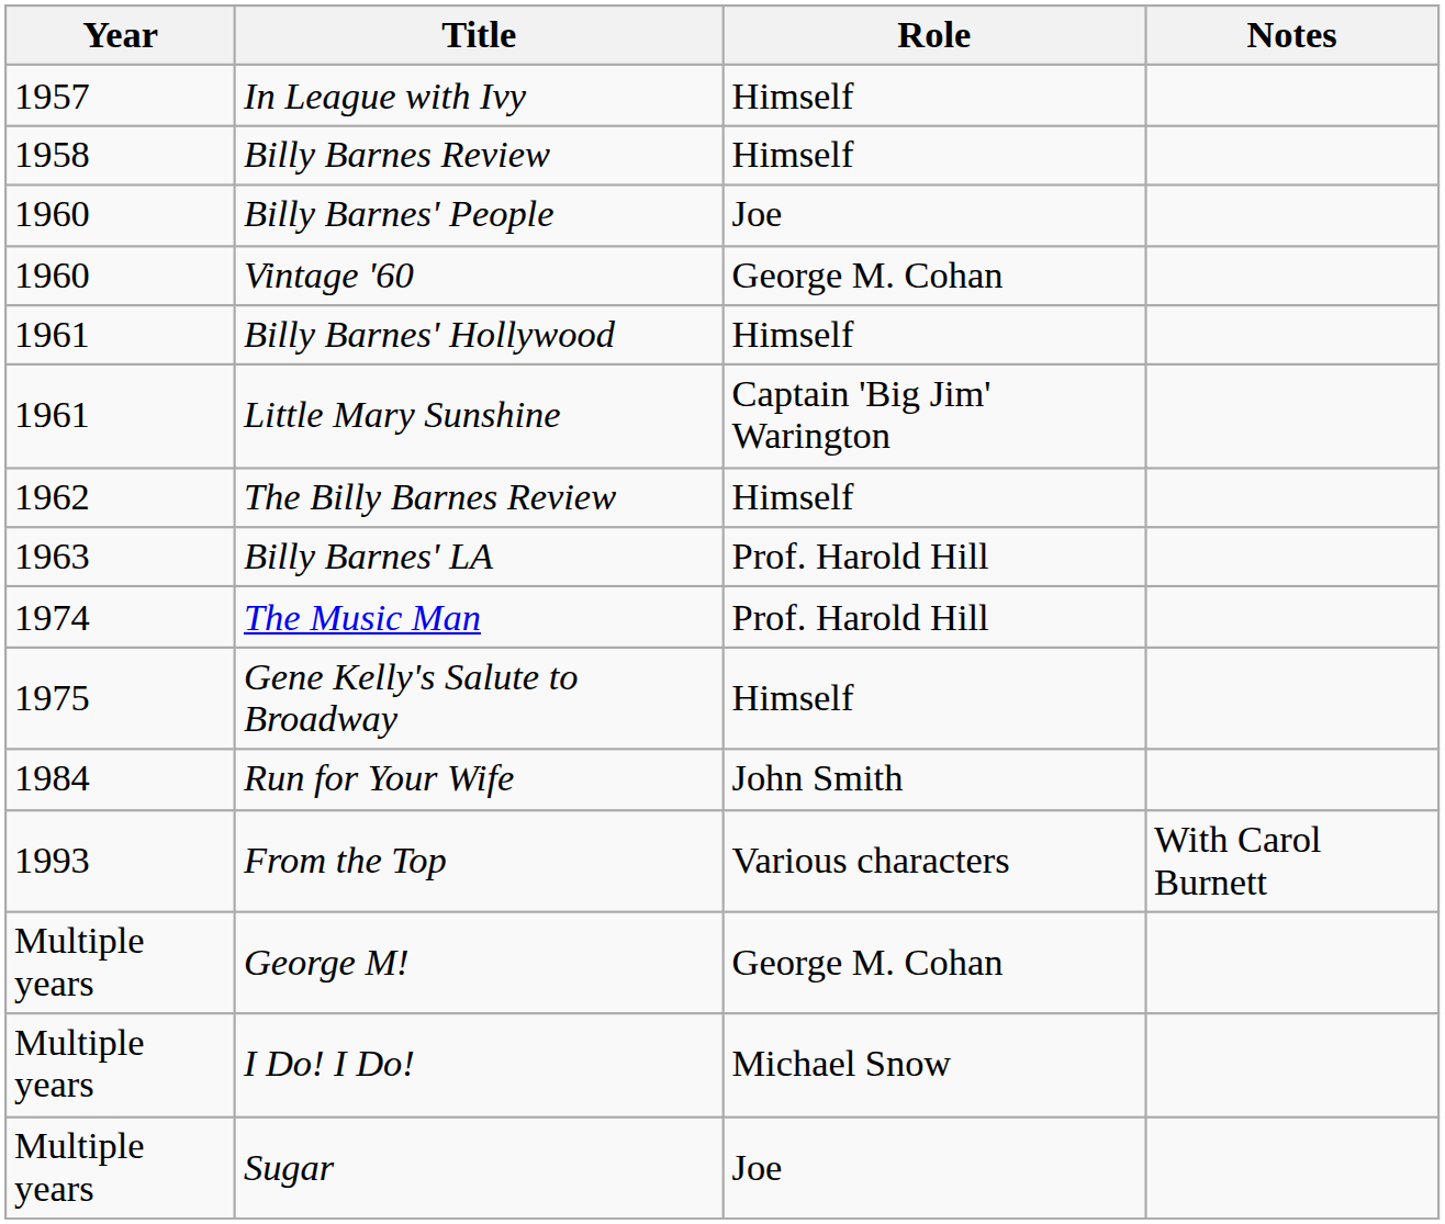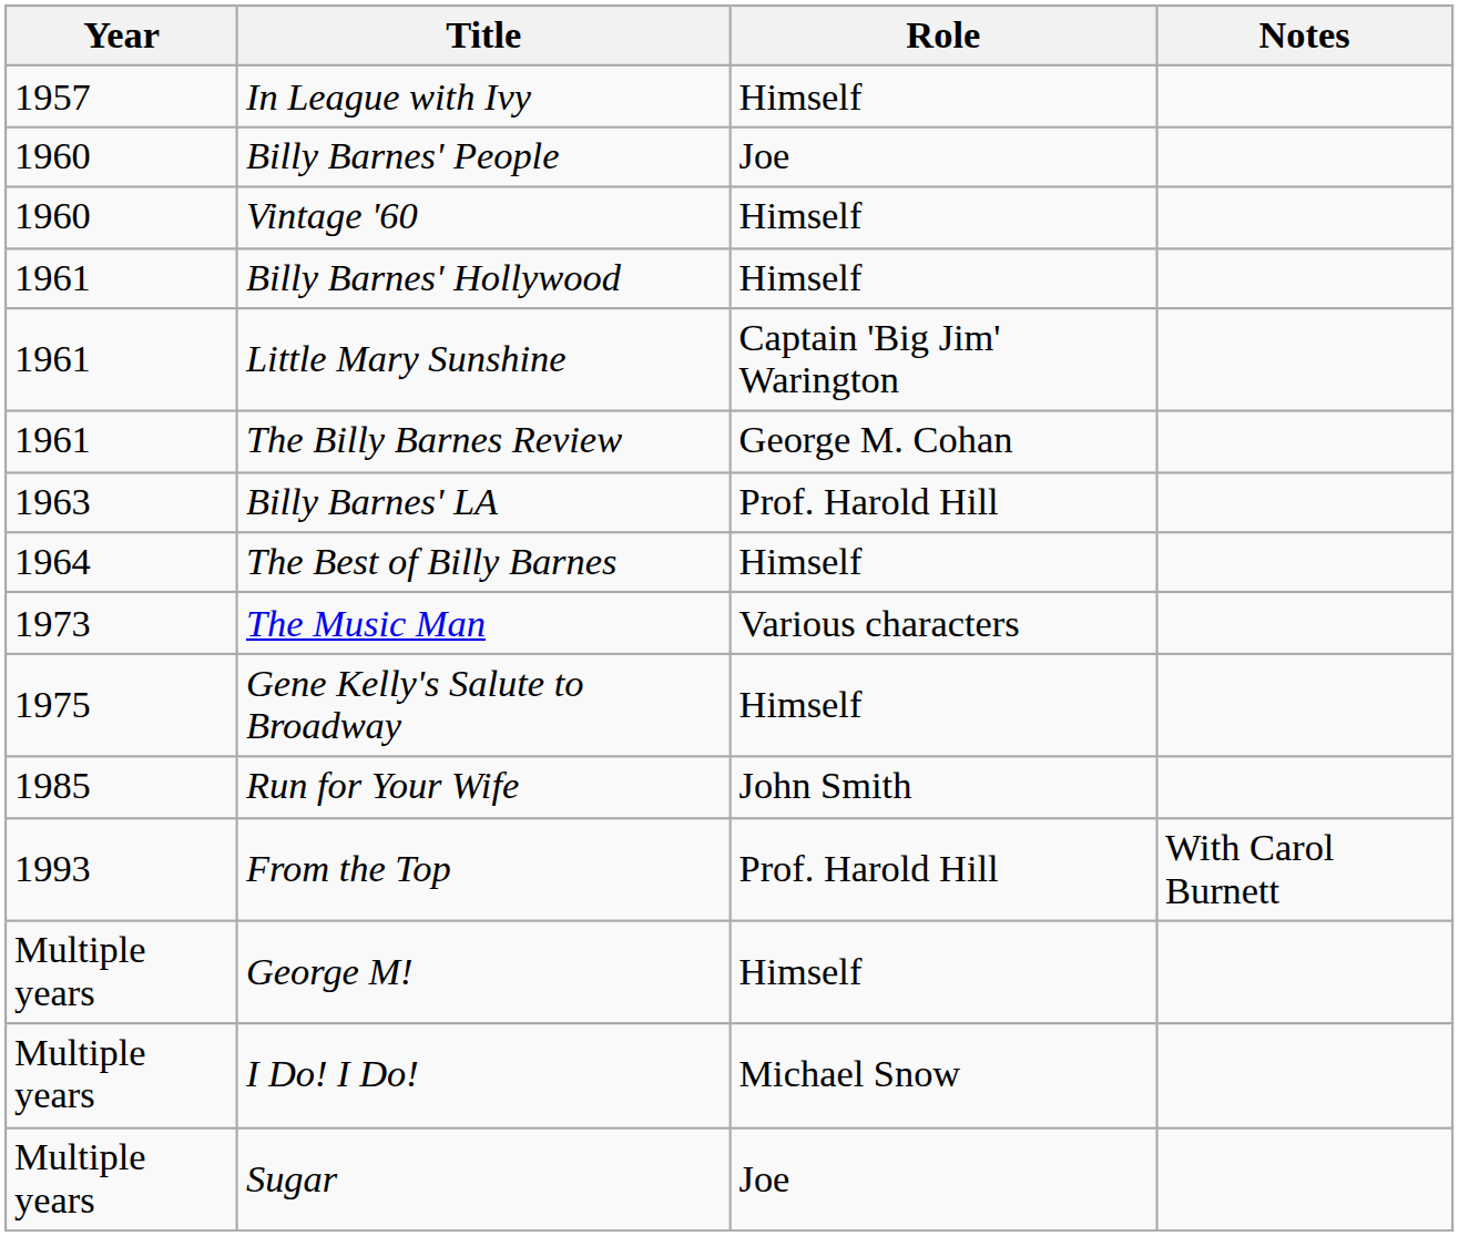- row: 1958 | Billy Barnes Review | Himself
Vintage '60 | Role: George M. Cohan -> Himself
The Billy Barnes Review | Year: 1962 -> 1961
The Billy Barnes Review | Role: Himself -> George M. Cohan
+ row: 1964 | The Best of Billy Barnes | Himself
The Music Man | Year: 1974 -> 1973
The Music Man | Role: Prof. Harold Hill -> Various characters
Run for Your Wife | Year: 1984 -> 1985
From the Top | Role: Various characters -> Prof. Harold Hill
George M! | Role: George M. Cohan -> Himself
